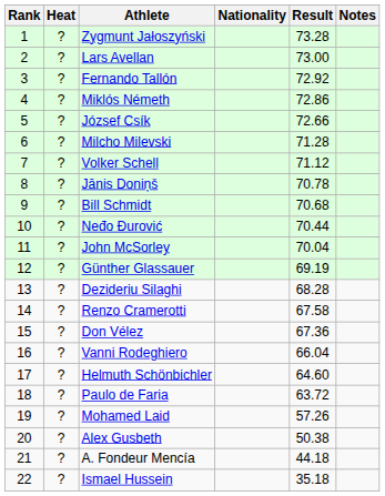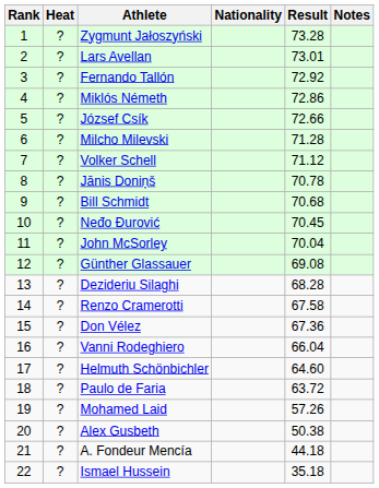Lars Avellan | Result: 73.00 -> 73.01
Neđo Đurović | Result: 70.44 -> 70.45
Günther Glassauer | Result: 69.19 -> 69.08
